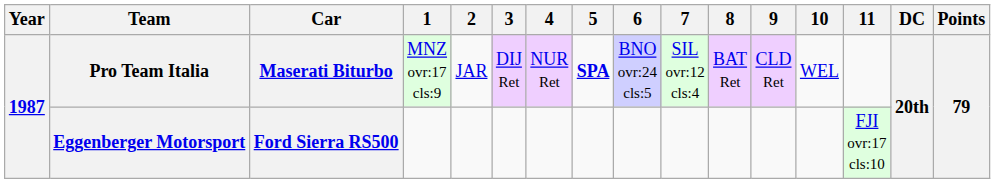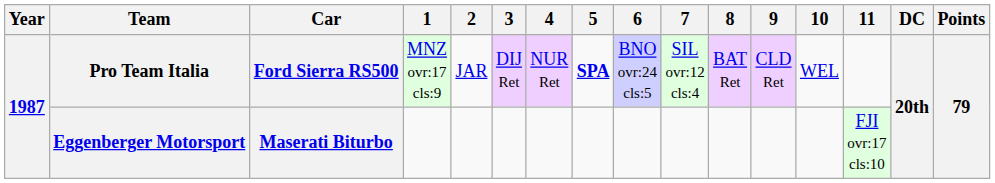Pro Team Italia | Car: Maserati Biturbo -> Ford Sierra RS500
Eggenberger Motorsport | Car: Ford Sierra RS500 -> Maserati Biturbo
